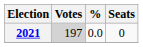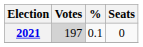2021 | %: 0.0 -> 0.1
